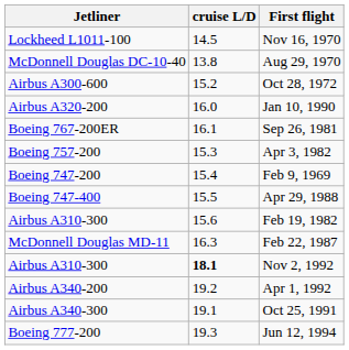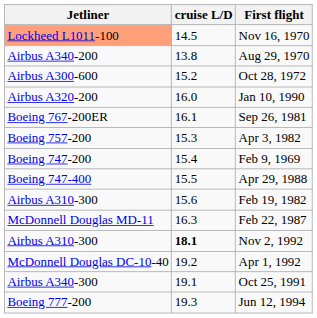Nov 16, 1970 | Jetliner: no background -> lightsalmon background
Aug 29, 1970 | Jetliner: McDonnell Douglas DC-10-40 -> Airbus A340-200
Apr 1, 1992 | Jetliner: Airbus A340-200 -> McDonnell Douglas DC-10-40
